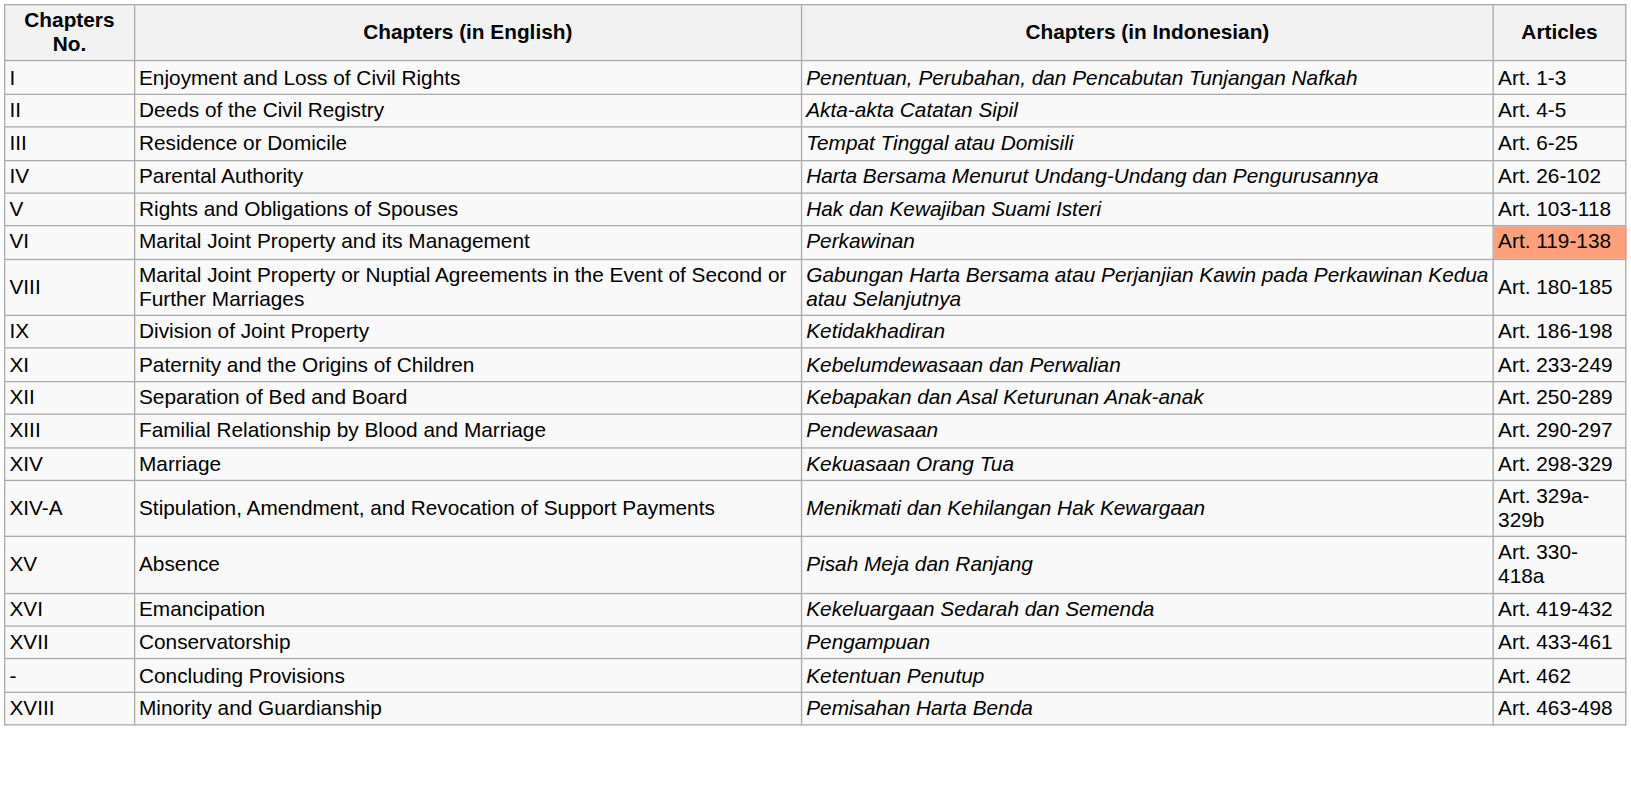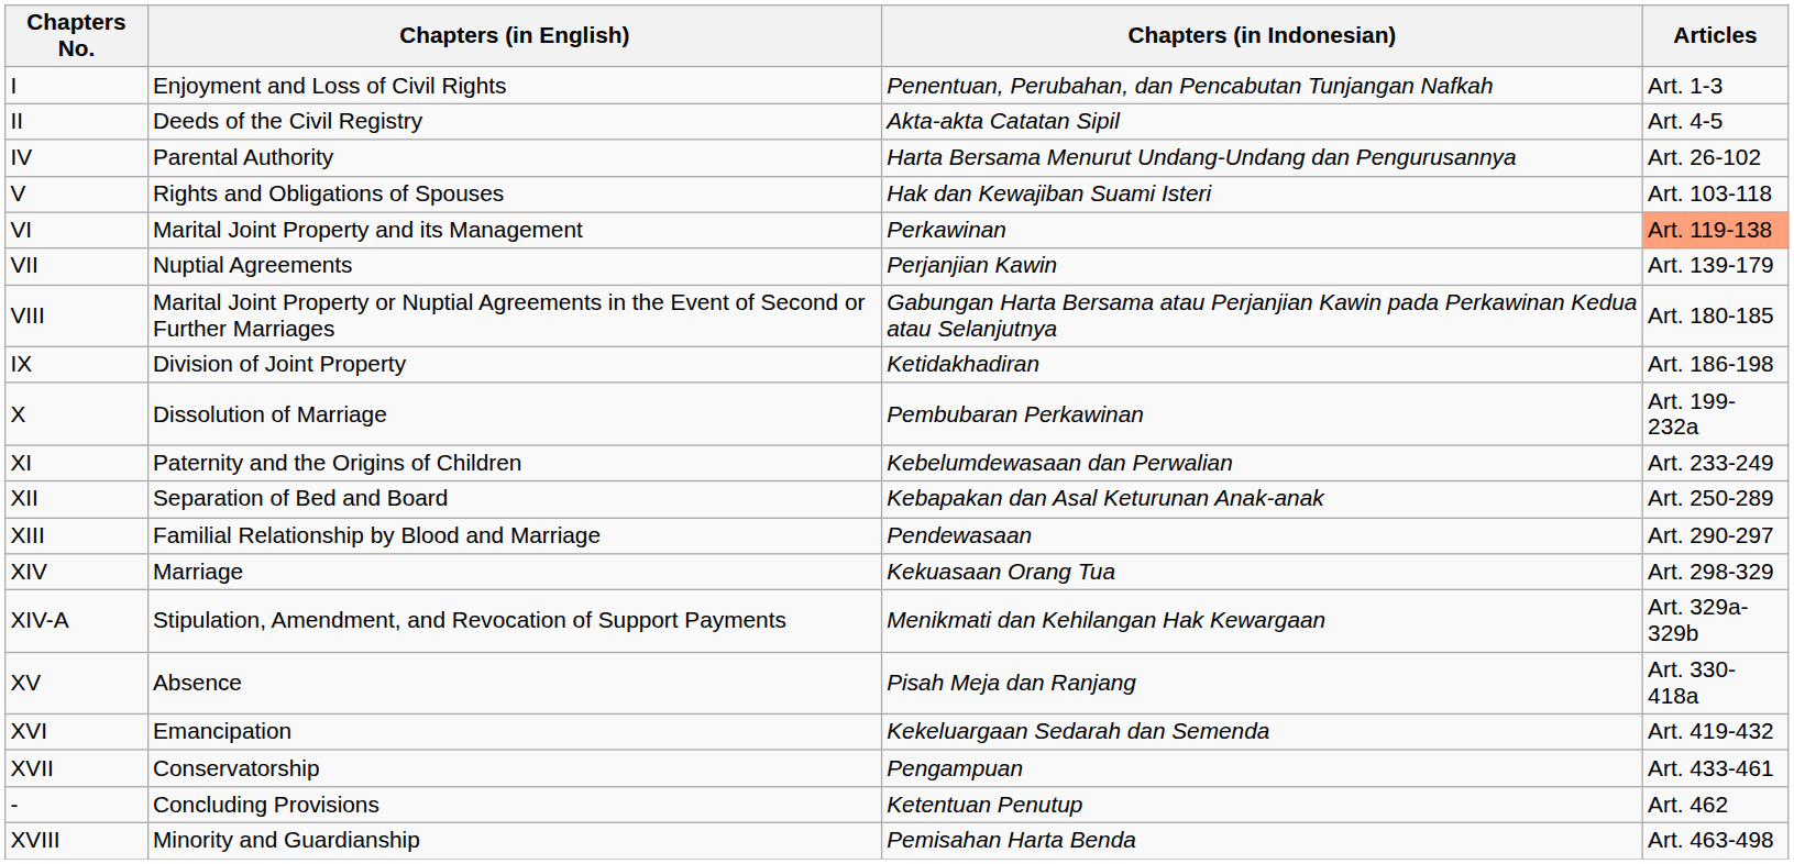- row: III | Residence or Domicile | Tempat Tinggal atau Domisili | Art. 6-25
+ row: VII | Nuptial Agreements | Perjanjian Kawin | Art. 139-179
+ row: X | Dissolution of Marriage | Pembubaran Perkawinan | Art. 199-232a
